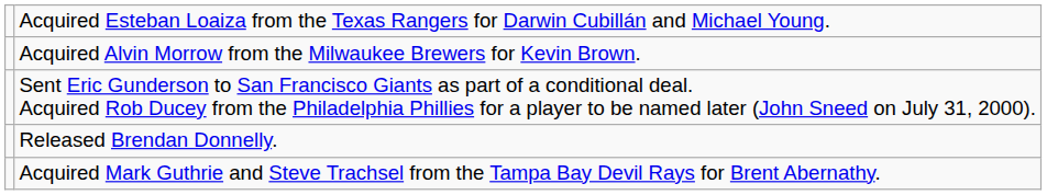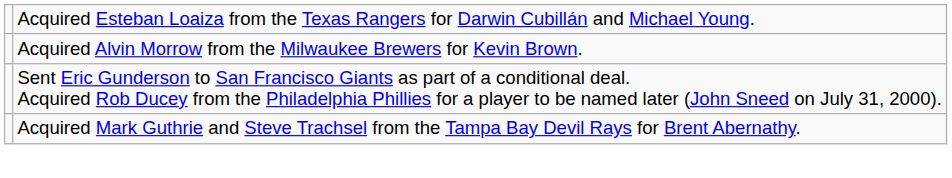- row: Released Brendan Donnelly.
